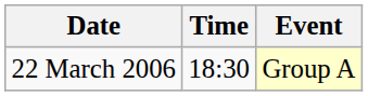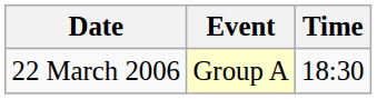columns swapped: Time <-> Event
